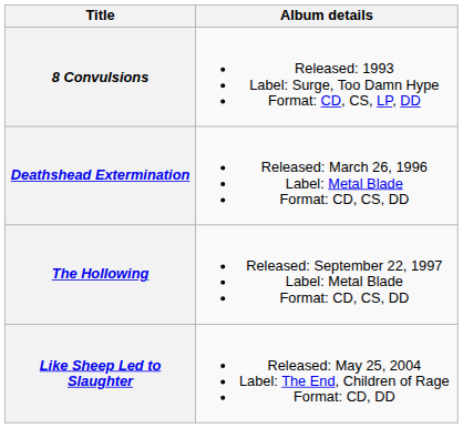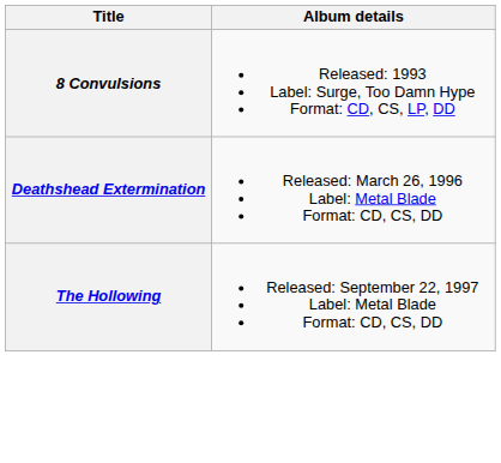- row: Like Sheep Led to Slaughter | Released: May 25, 2004 Label: The End, Children of Rage Format: CD, DD
